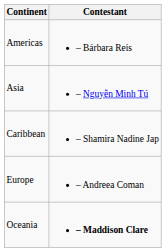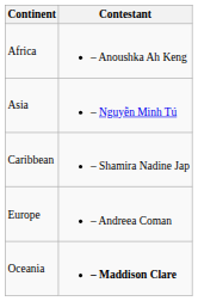+ row: Africa | – Anoushka Ah Keng
- row: Americas | – Bárbara Reis
